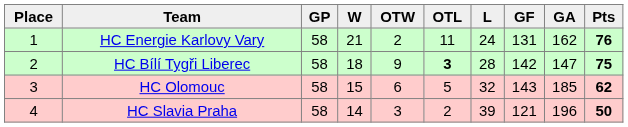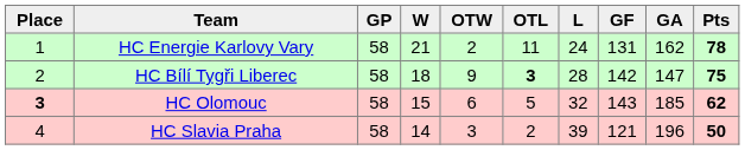HC Energie Karlovy Vary | Pts: 76 -> 78
HC Olomouc | Place: normal -> bold
